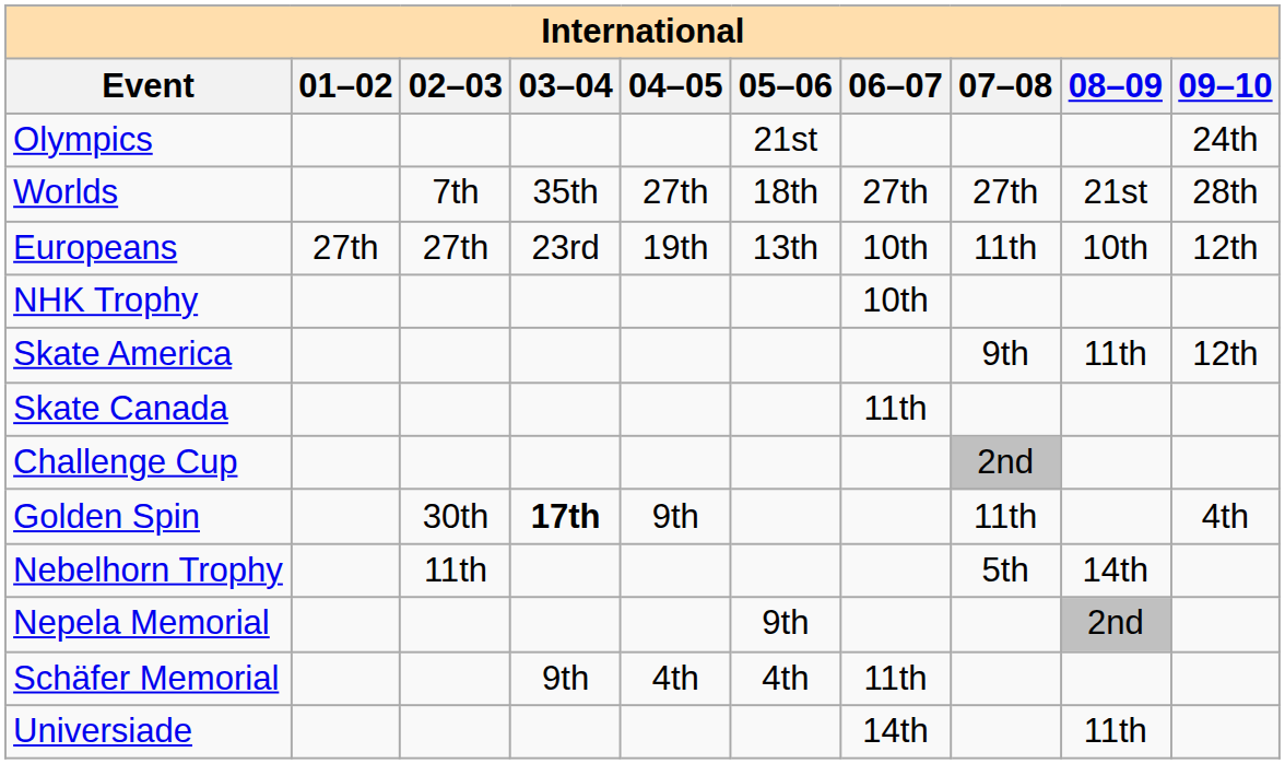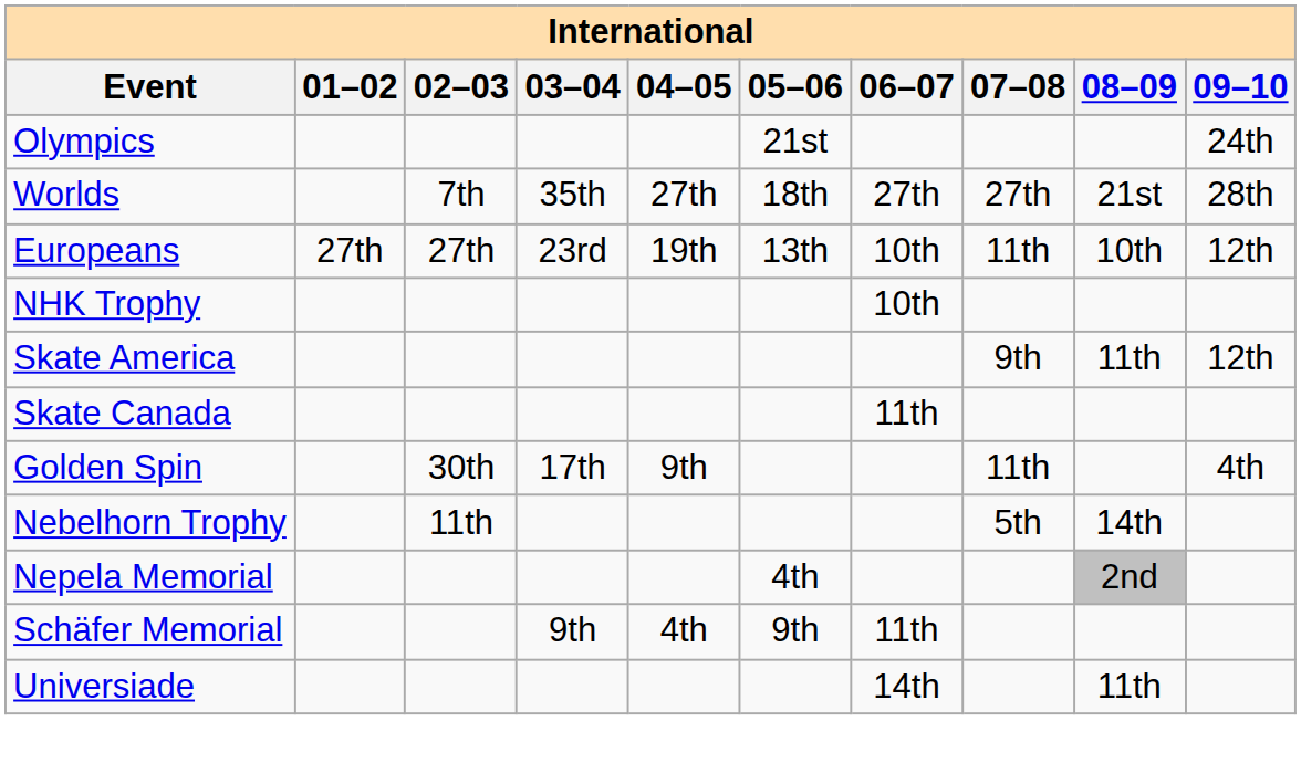- row: Challenge Cup | 2nd
Golden Spin | 03–04: bold -> normal
Nepela Memorial | 05–06: 9th -> 4th
Schäfer Memorial | 05–06: 4th -> 9th
